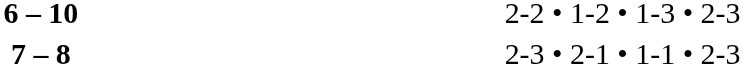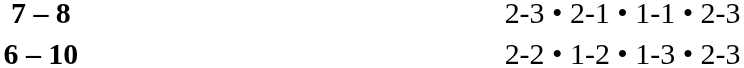rows swapped: 7 – 8 <-> 6 – 10
